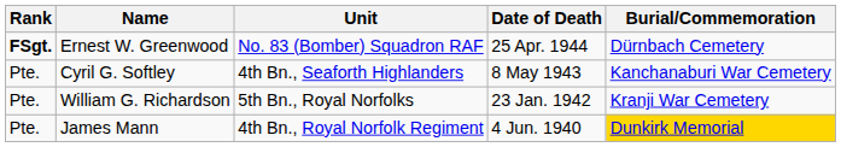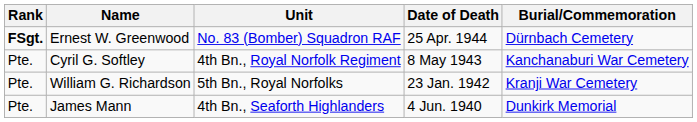Cyril G. Softley | Unit: 4th Bn., Seaforth Highlanders -> 4th Bn., Royal Norfolk Regiment
James Mann | Unit: 4th Bn., Royal Norfolk Regiment -> 4th Bn., Seaforth Highlanders
James Mann | Burial/Commemoration: gold background -> no background
